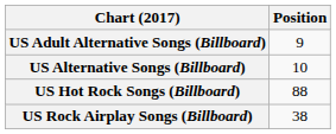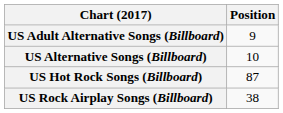US Hot Rock Songs (Billboard) | Position: 88 -> 87
